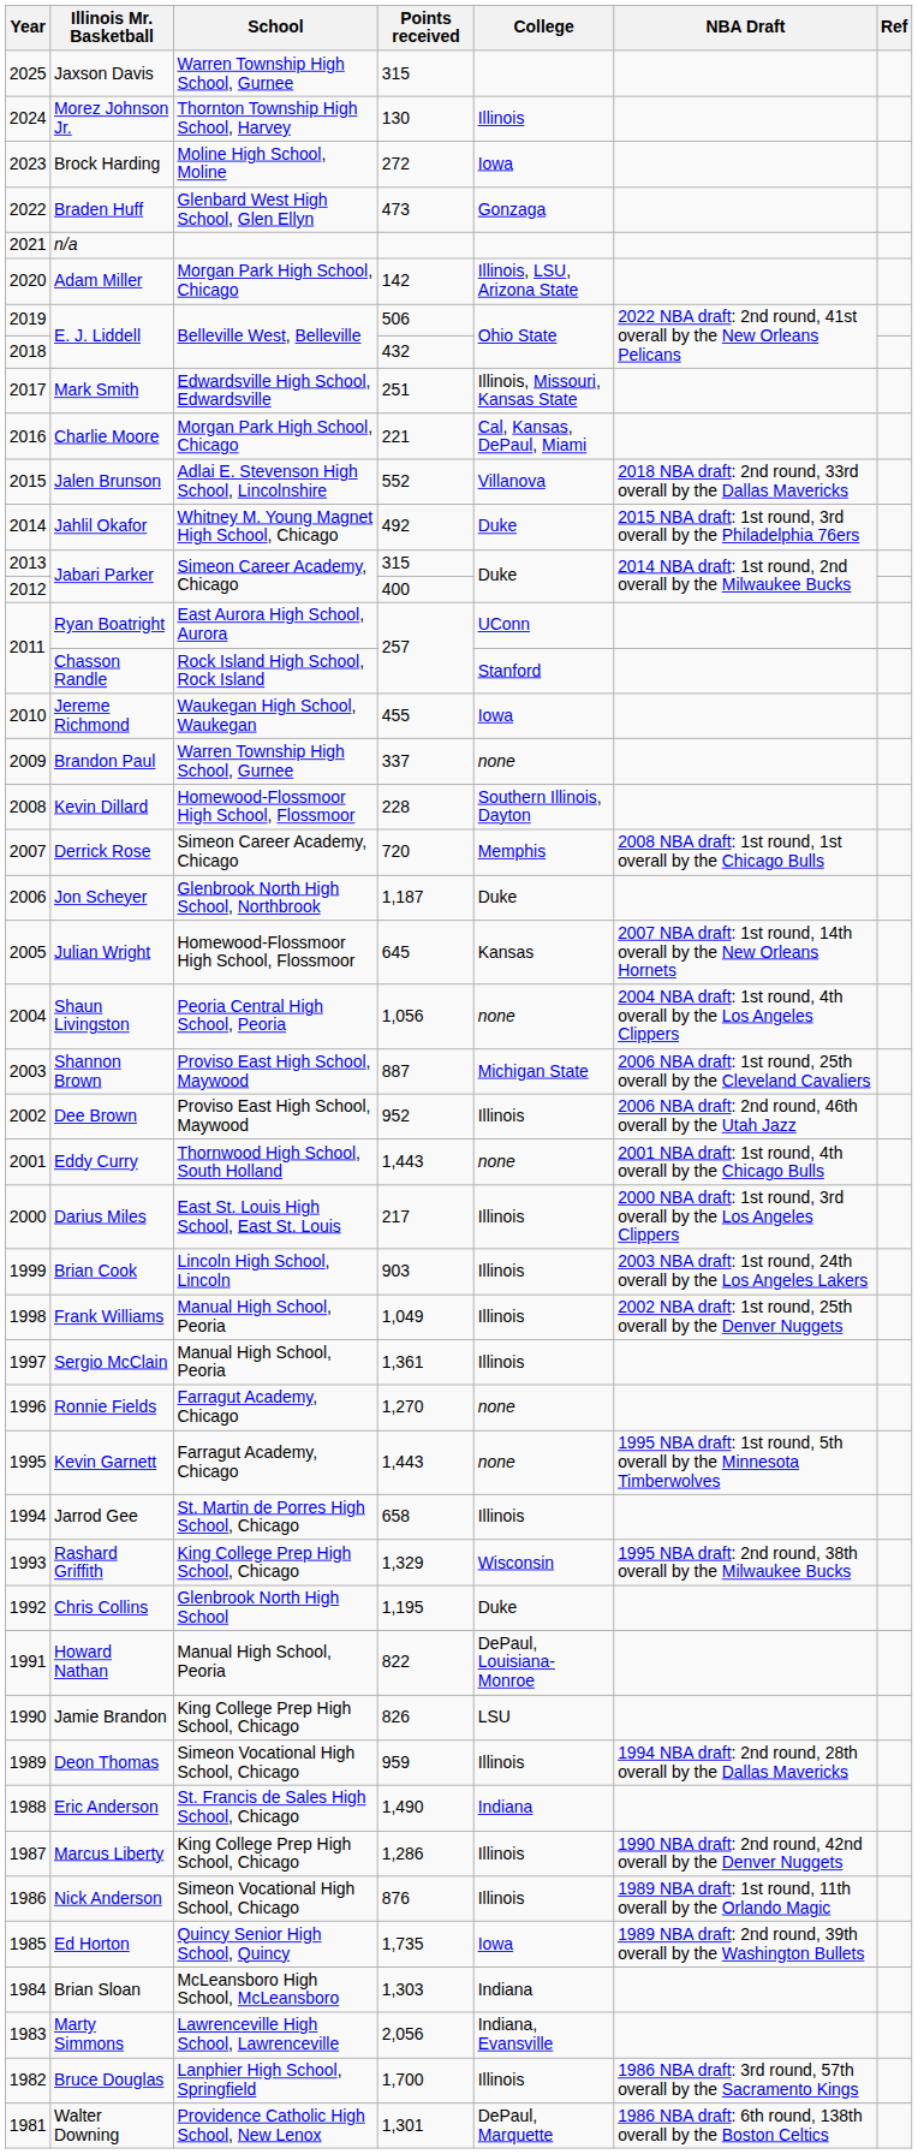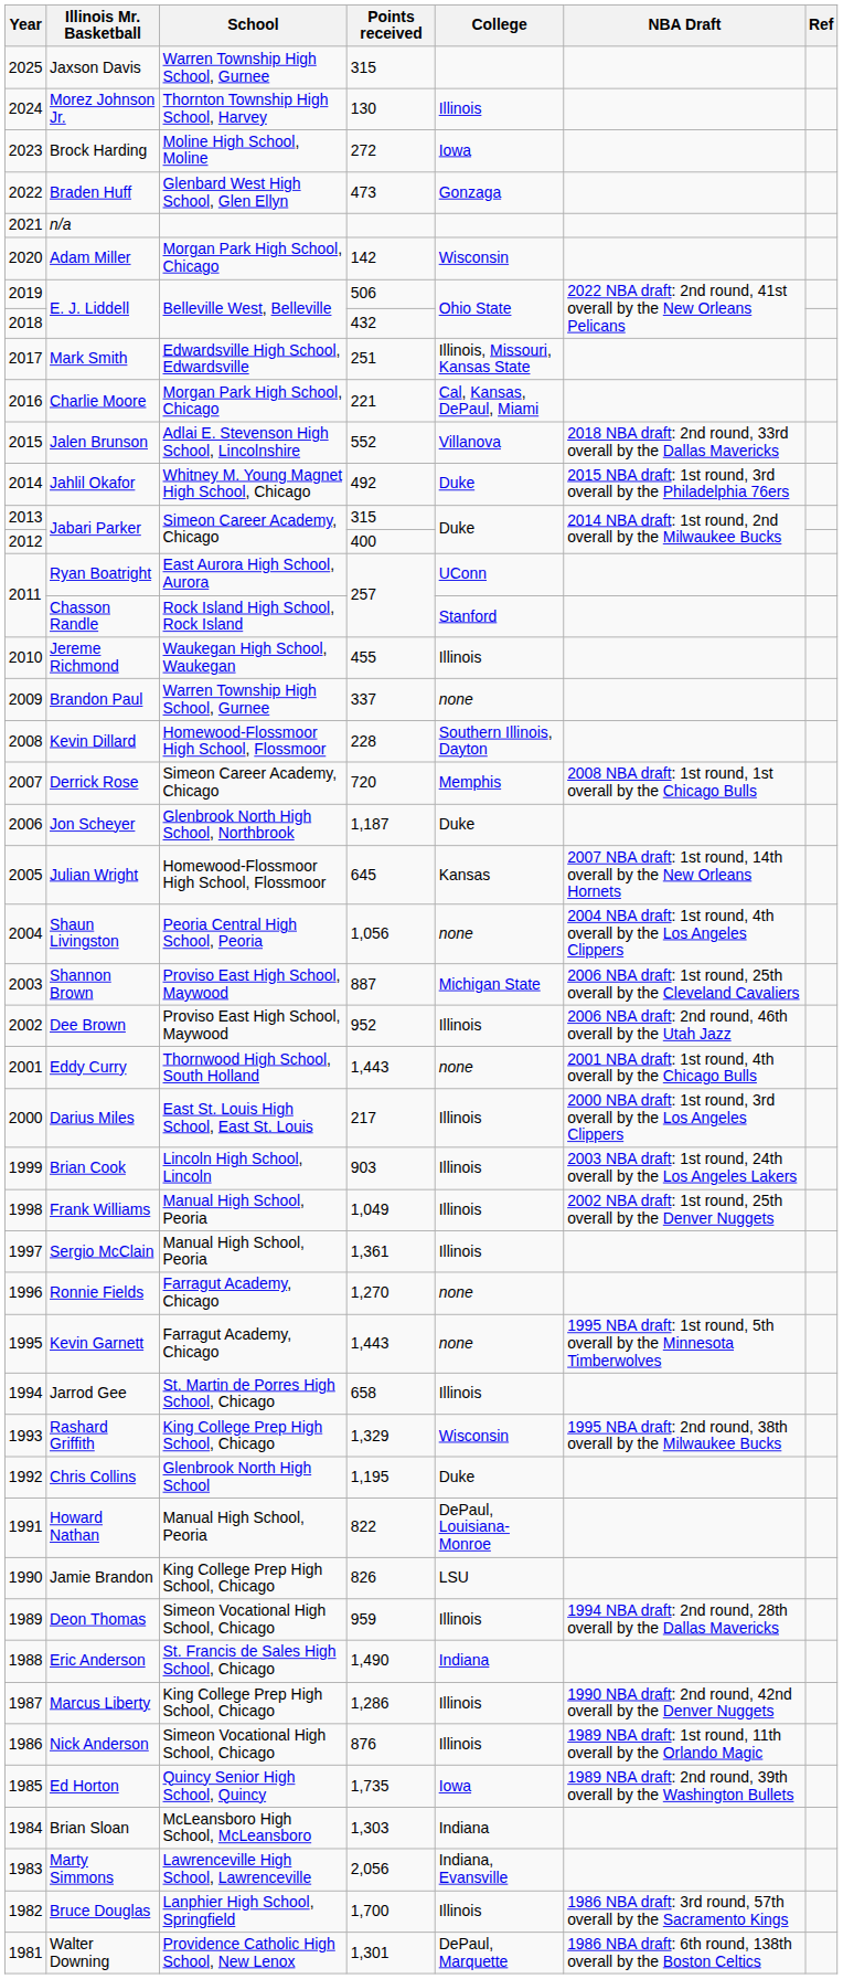Adam Miller | College: Illinois, LSU, Arizona State -> Wisconsin
Jereme Richmond | College: Iowa -> Illinois
